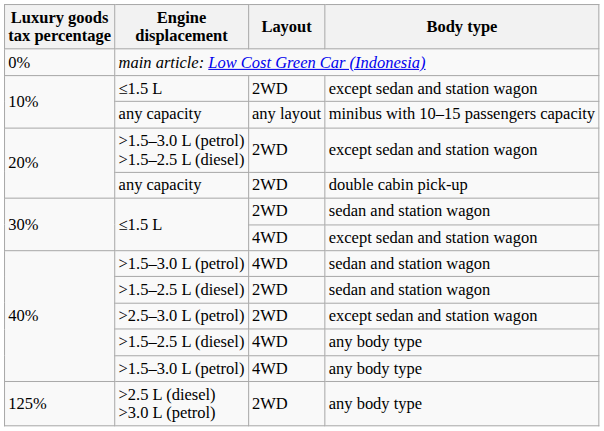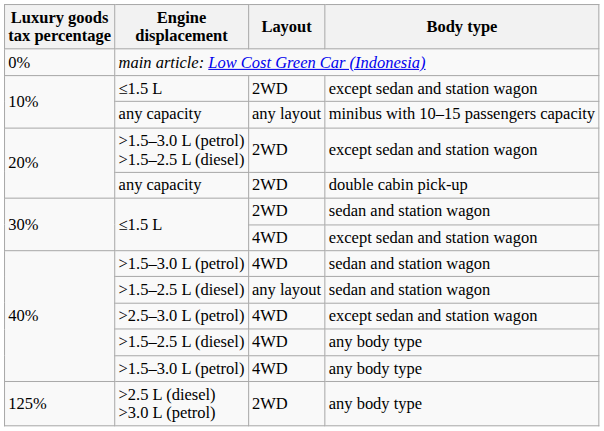>1.5–2.5 L (diesel) / sedan and station wagon | Layout: 2WD -> any layout
>2.5–3.0 L (petrol) | Layout: 2WD -> 4WD
